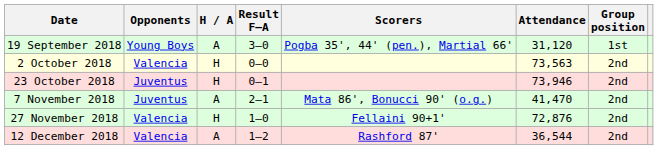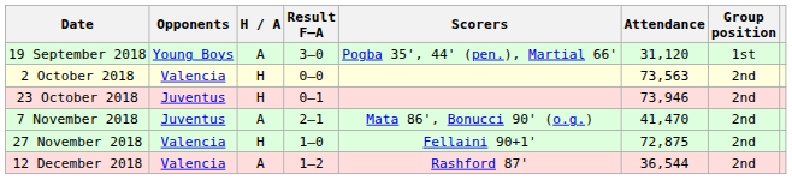27 November 2018 | Attendance: 72,876 -> 72,875
